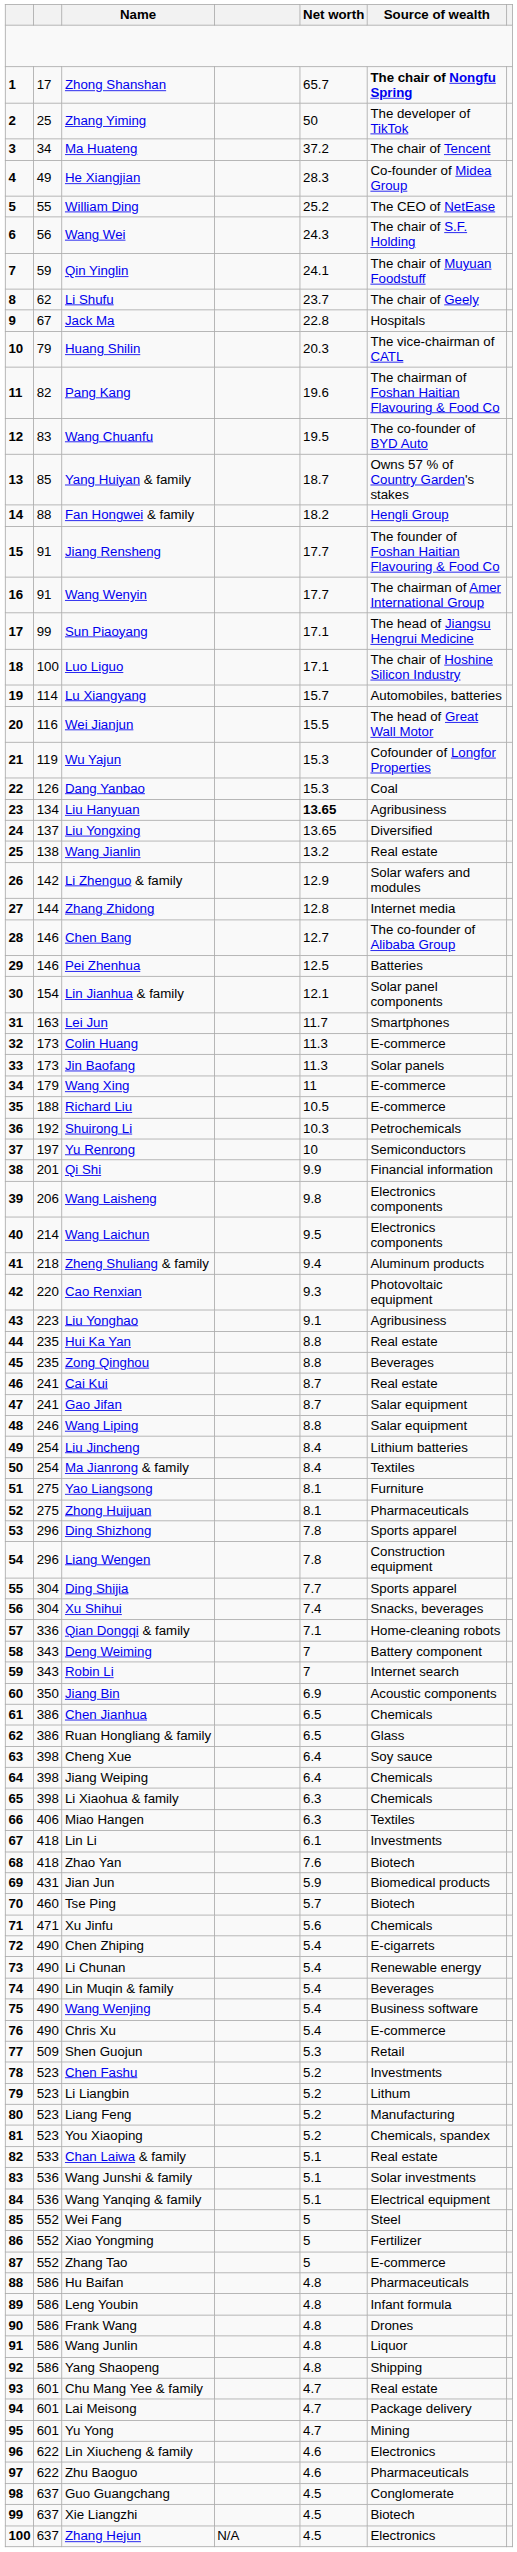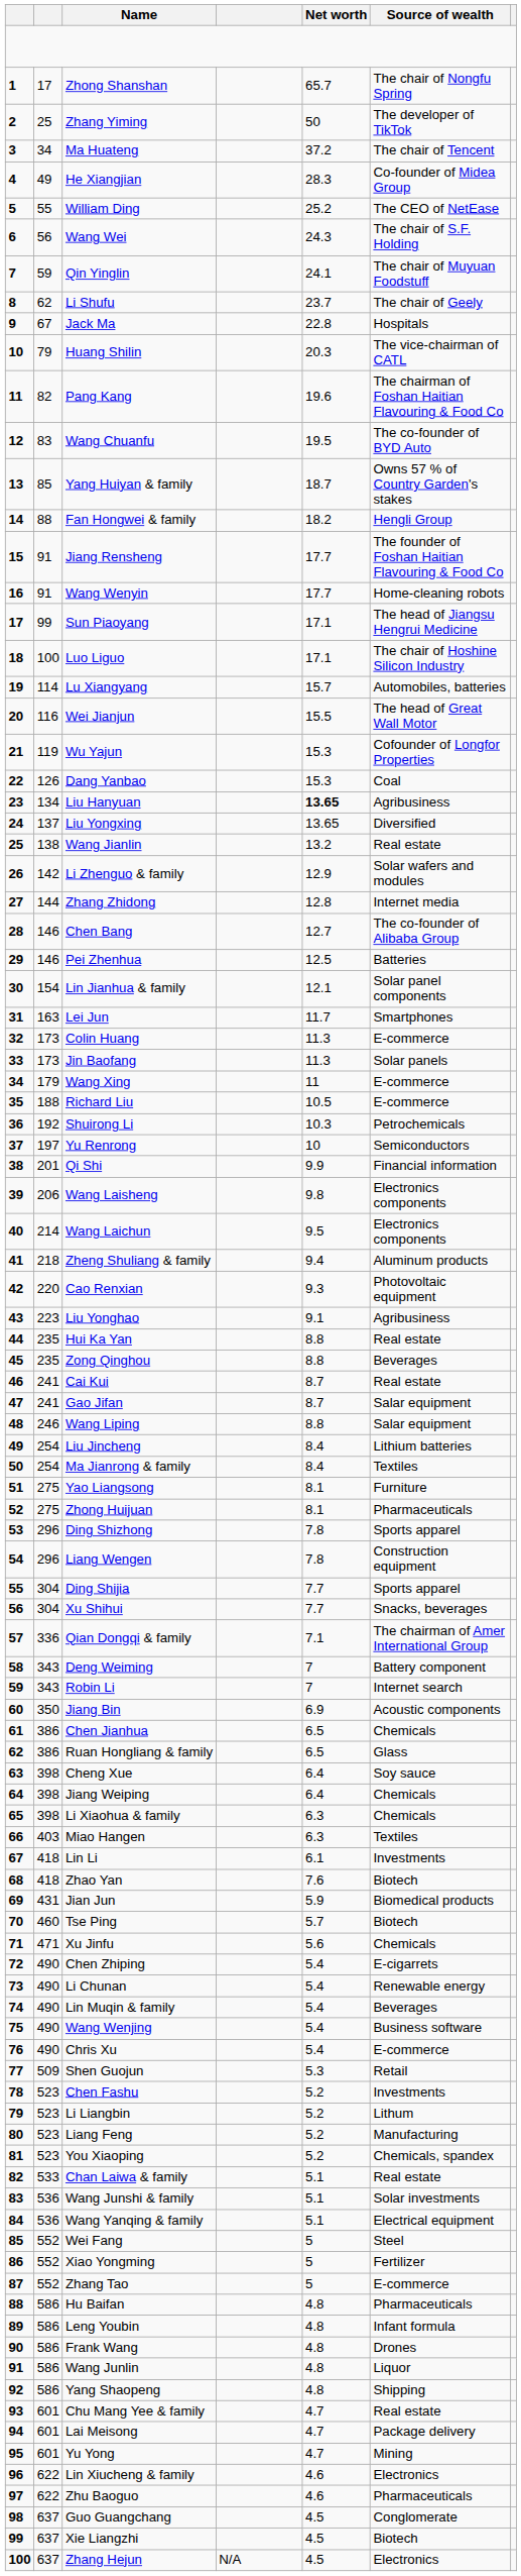Zhong Shanshan | Source of wealth: bold -> normal
Wang Wenyin | Source of wealth: The chairman of Amer International Group -> Home-cleaning robots
Xu Shihui | Net worth: 7.4 -> 7.7
Qian Dongqi & family | Source of wealth: Home-cleaning robots -> The chairman of Amer International Group
Miao Hangen | column 2: 406 -> 403
